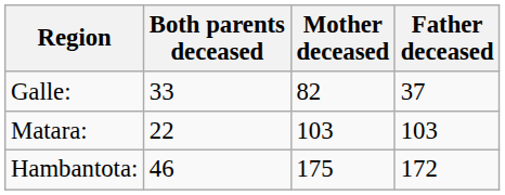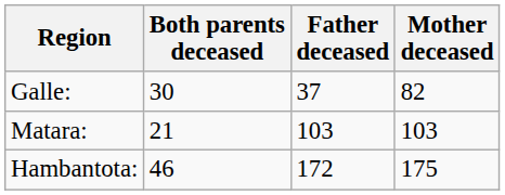columns swapped: Mother deceased <-> Father deceased
Galle: | Both parents deceased: 33 -> 30
Matara: | Both parents deceased: 22 -> 21
